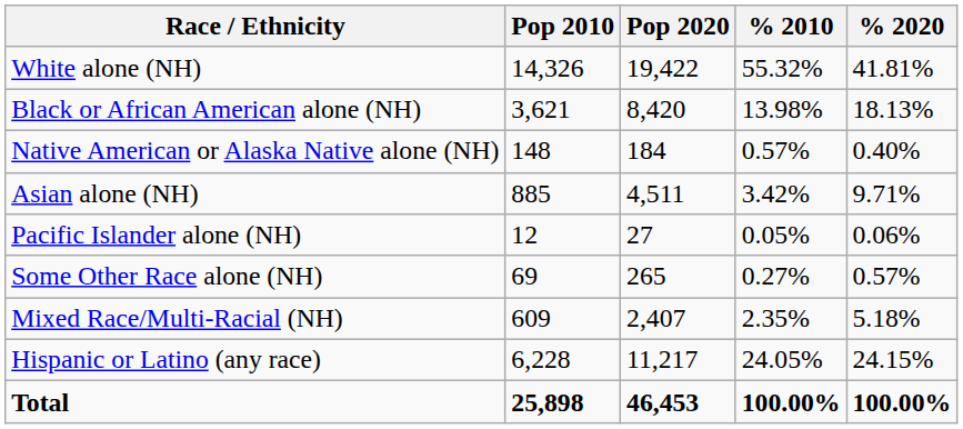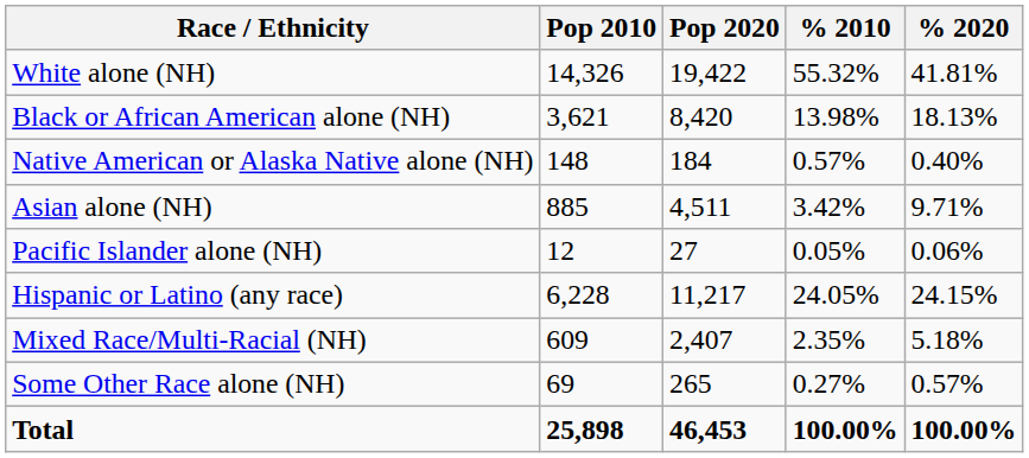rows swapped: Some Other Race alone (NH) <-> Hispanic or Latino (any race)
